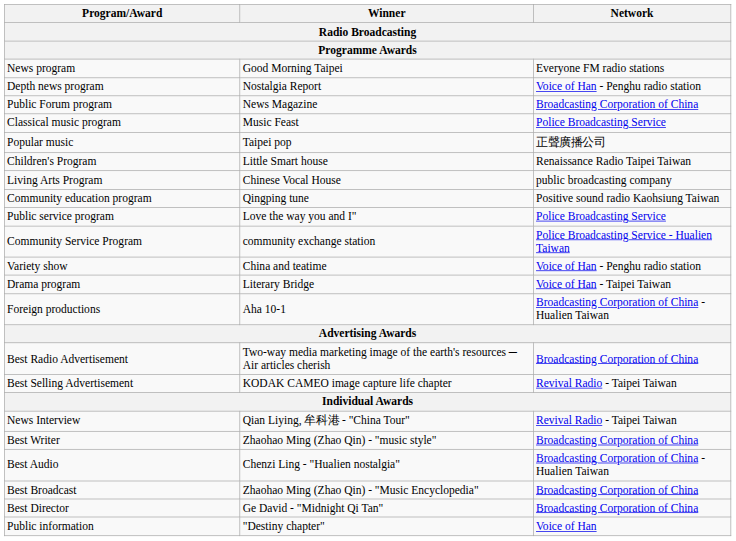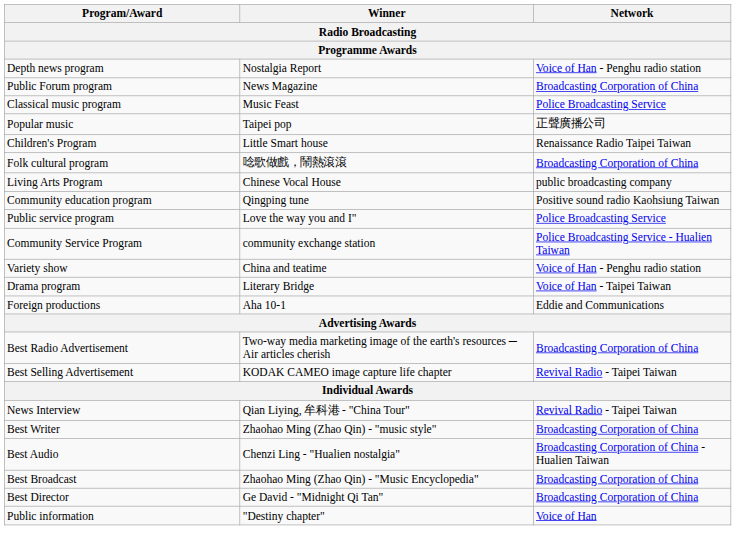- row: News program | Good Morning Taipei | Everyone FM radio stations
+ row: Folk cultural program | 唸歌做戲，鬧熱滾滾 | Broadcasting Corporation of China
Foreign productions | Network: Broadcasting Corporation of China - Hualien Taiwan -> Eddie and Communications
